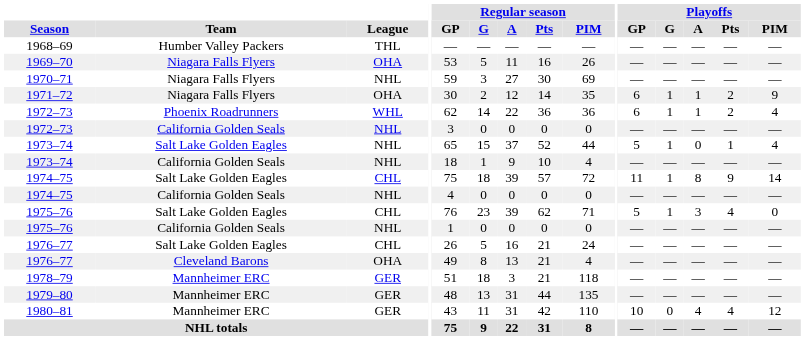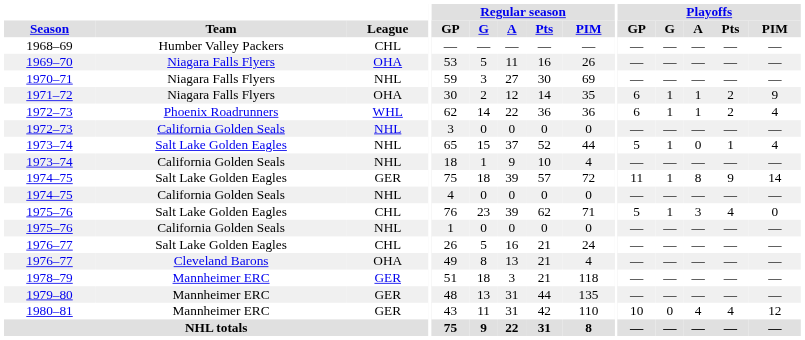1968–69 | League: THL -> CHL
1974–75 / Salt Lake Golden Eagles | League: CHL -> GER
